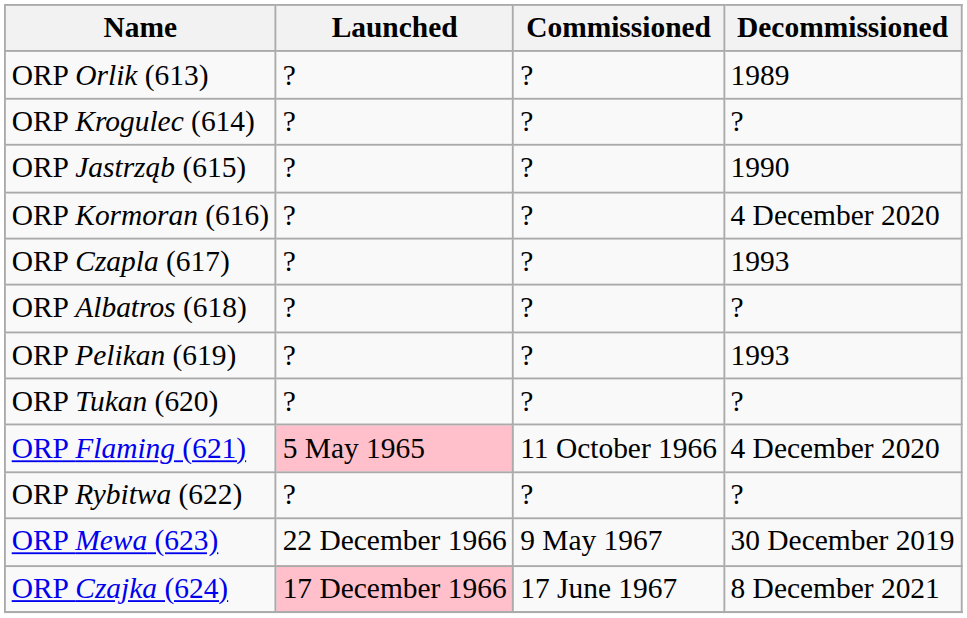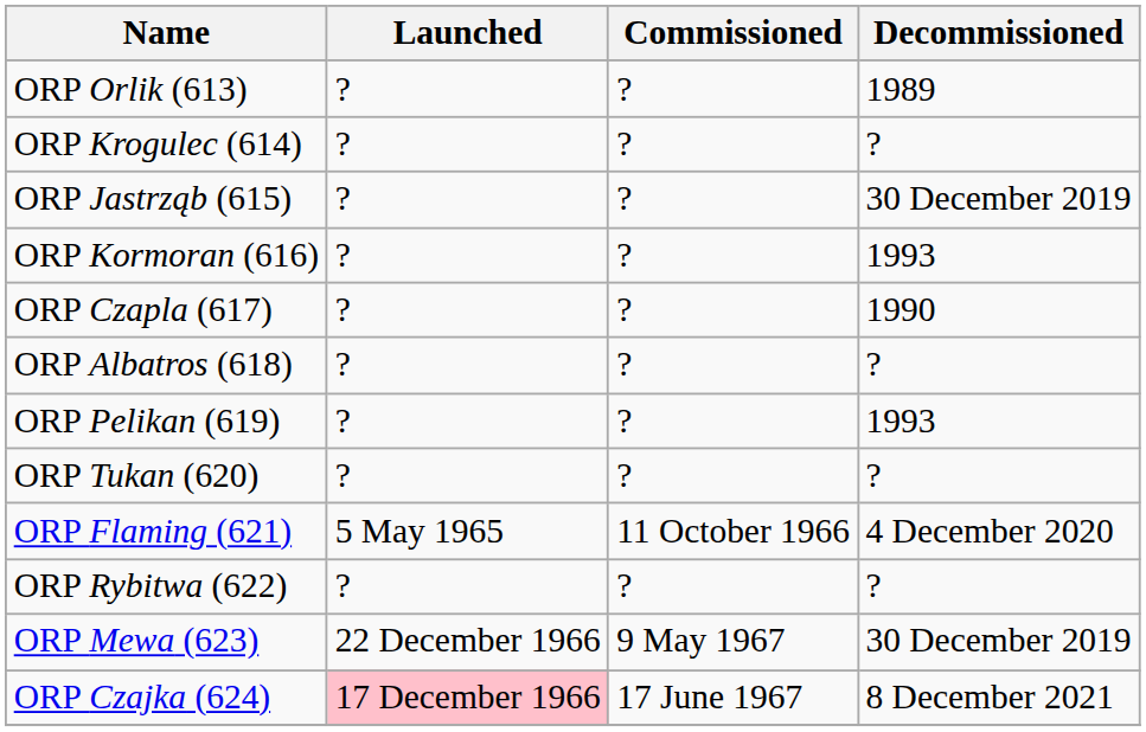ORP Jastrząb (615) | Decommissioned: 1990 -> 30 December 2019
ORP Kormoran (616) | Decommissioned: 4 December 2020 -> 1993
ORP Czapla (617) | Decommissioned: 1993 -> 1990
ORP Flaming (621) | Launched: pink background -> no background
